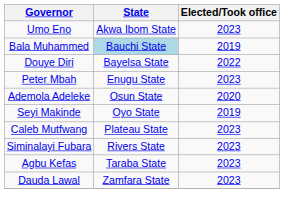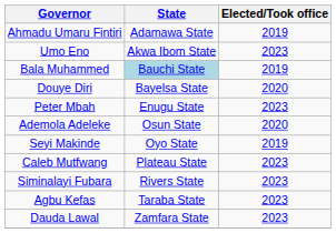+ row: Ahmadu Umaru Fintiri | Adamawa State | 2019
Douye Diri | Elected/Took office: 2022 -> 2020
